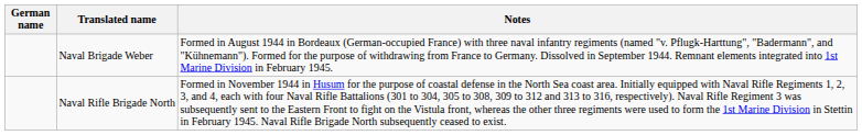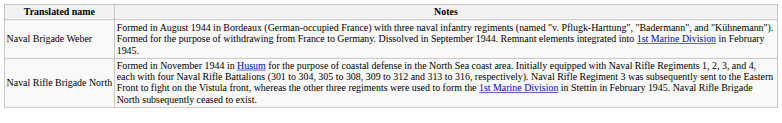- column: German name
